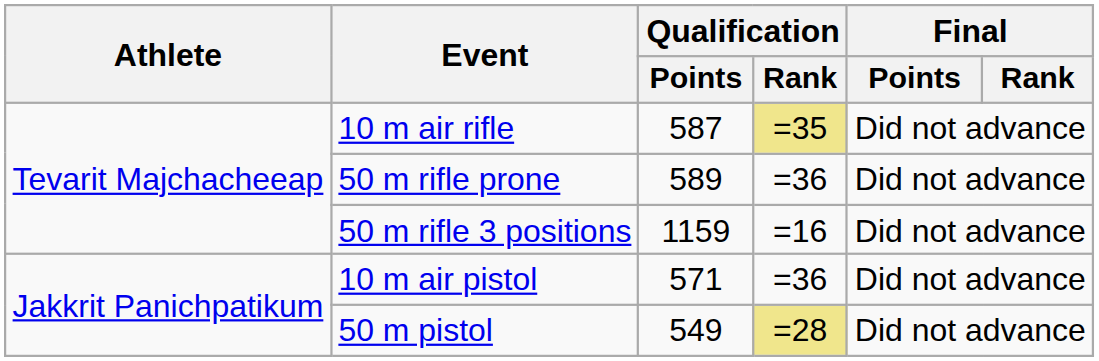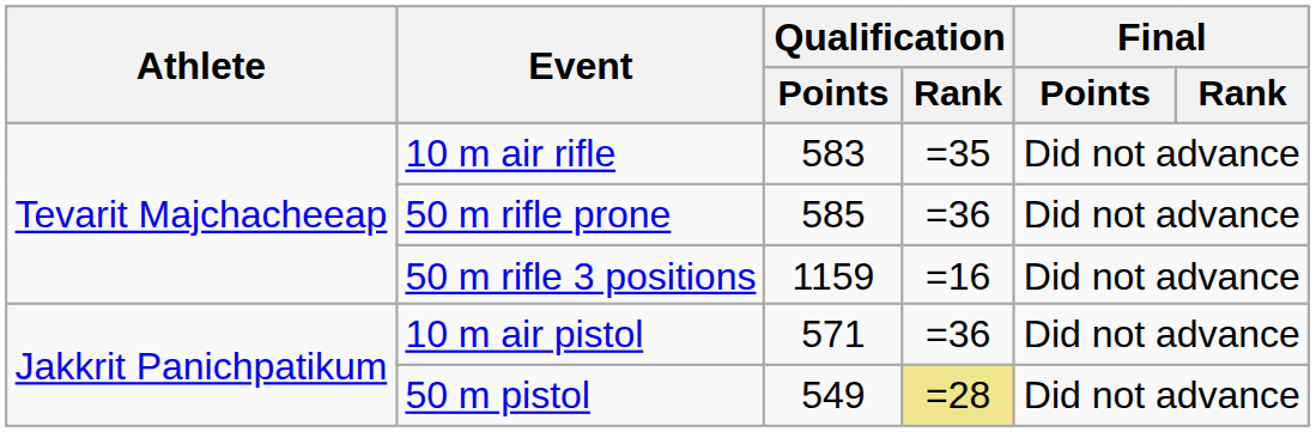10 m air rifle | Qualification / Points: 587 -> 583
10 m air rifle | Qualification / Rank: khaki background -> no background
50 m rifle prone | Qualification / Points: 589 -> 585
